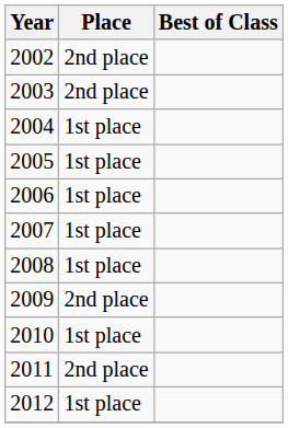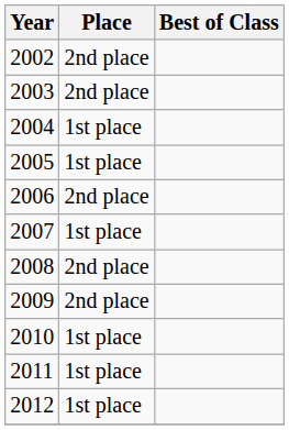2006 | Place: 1st place -> 2nd place
2008 | Place: 1st place -> 2nd place
2011 | Place: 2nd place -> 1st place
